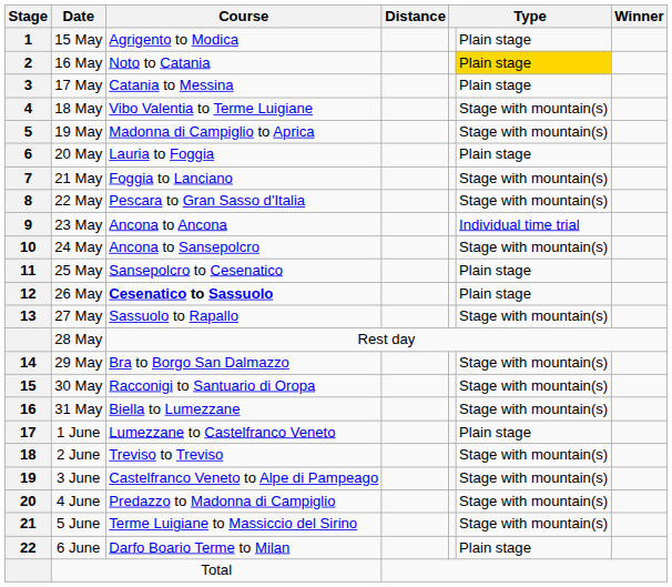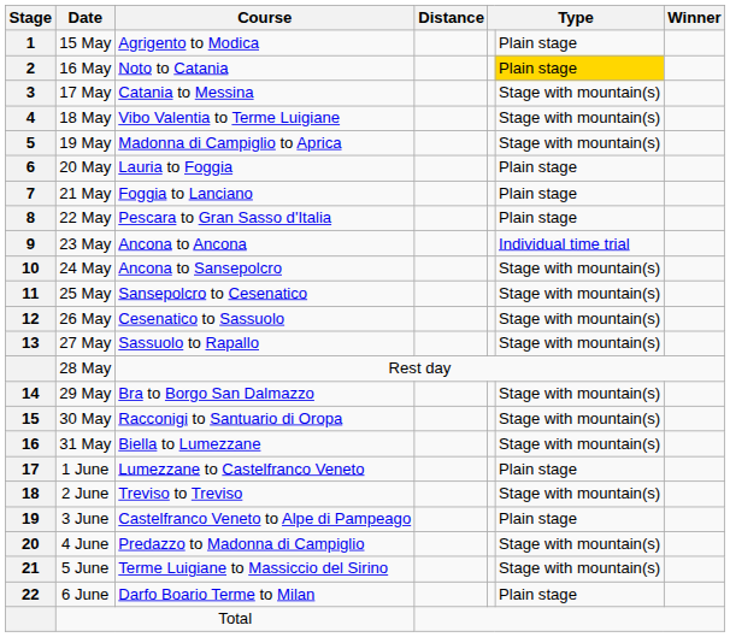17 May | column 6: Plain stage -> Stage with mountain(s)
21 May | column 6: Stage with mountain(s) -> Plain stage
22 May | column 6: Stage with mountain(s) -> Plain stage
25 May | column 6: Plain stage -> Stage with mountain(s)
26 May | Course: bold -> normal
26 May | column 6: Plain stage -> Stage with mountain(s)
3 June | column 6: Stage with mountain(s) -> Plain stage
